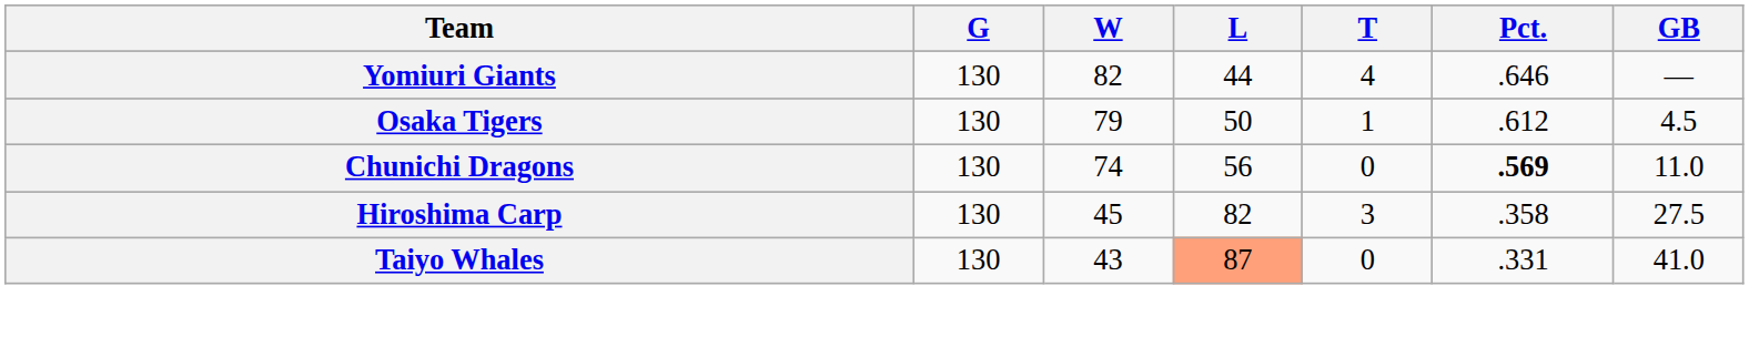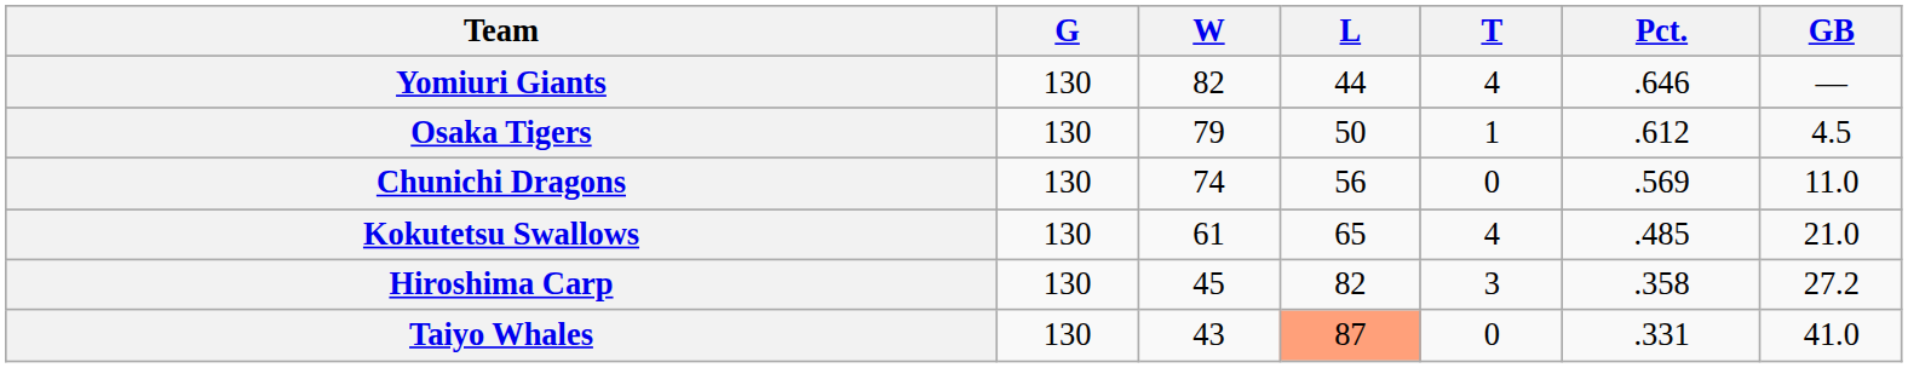Chunichi Dragons | Pct.: bold -> normal
+ row: Kokutetsu Swallows | 130 | 61 | 65 | 4 | .485 | 21.0
Hiroshima Carp | GB: 27.5 -> 27.2
